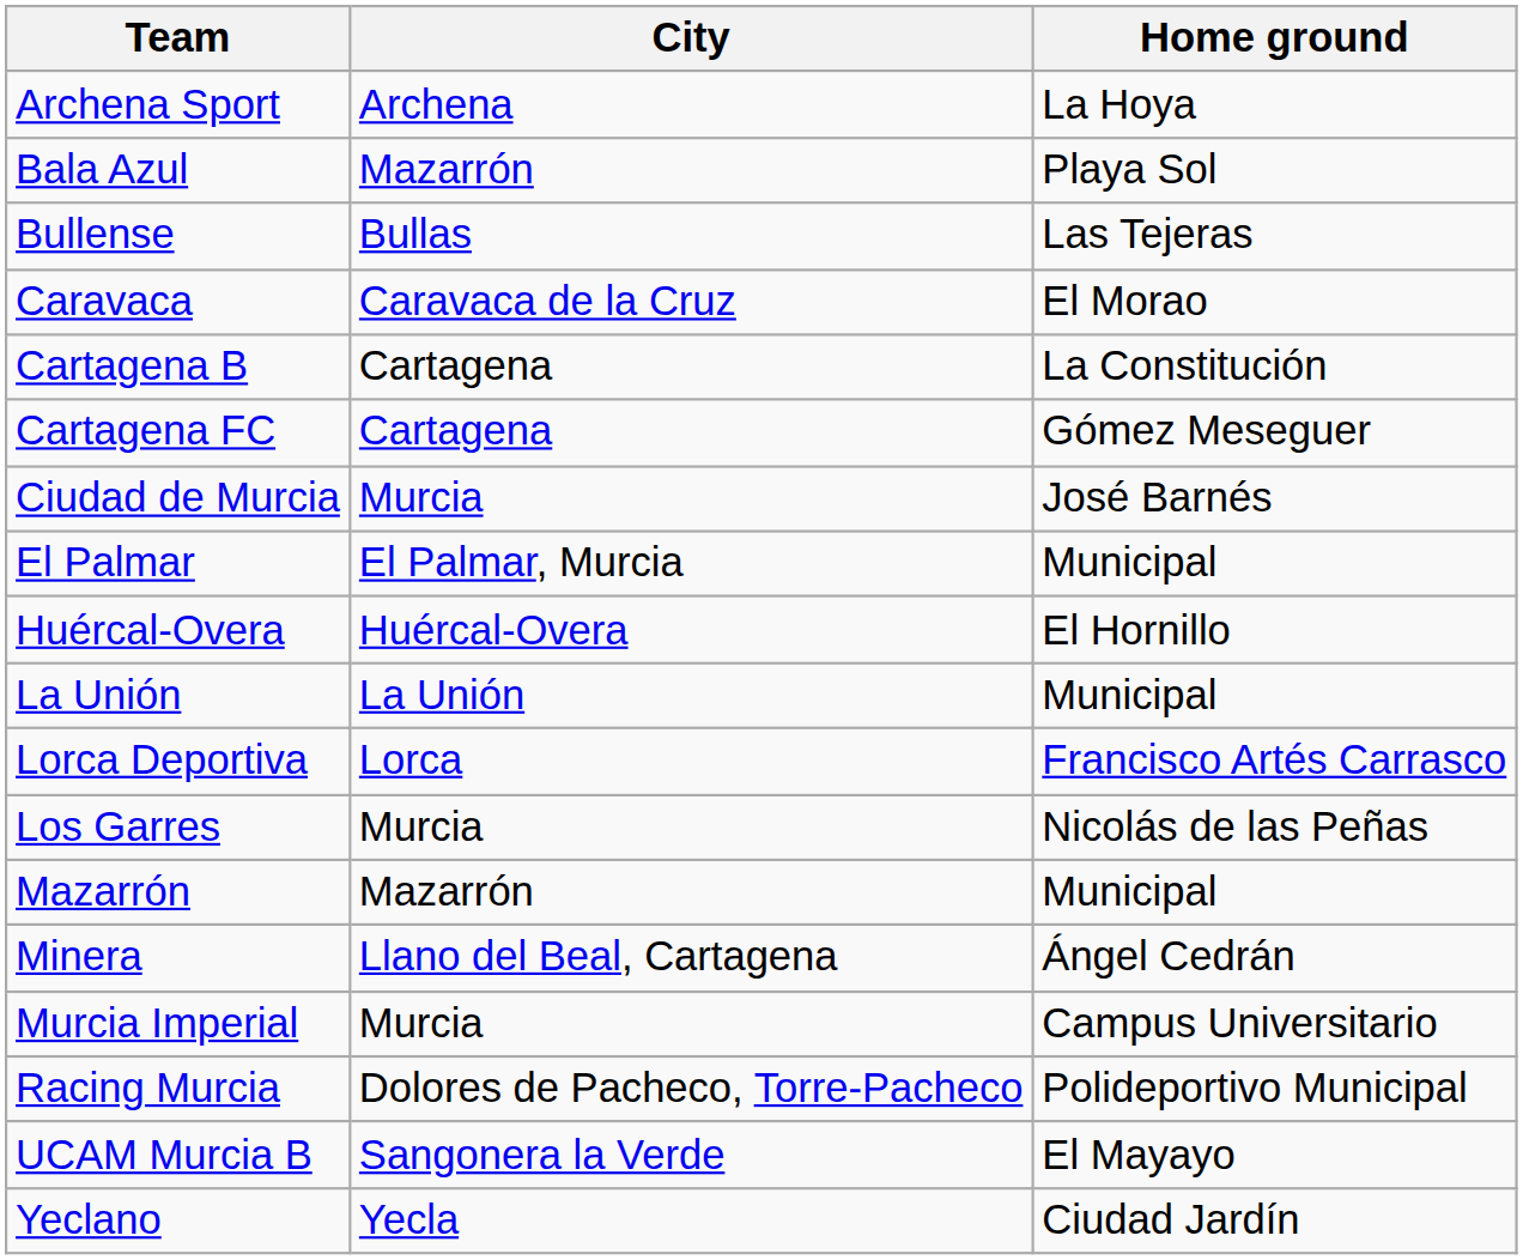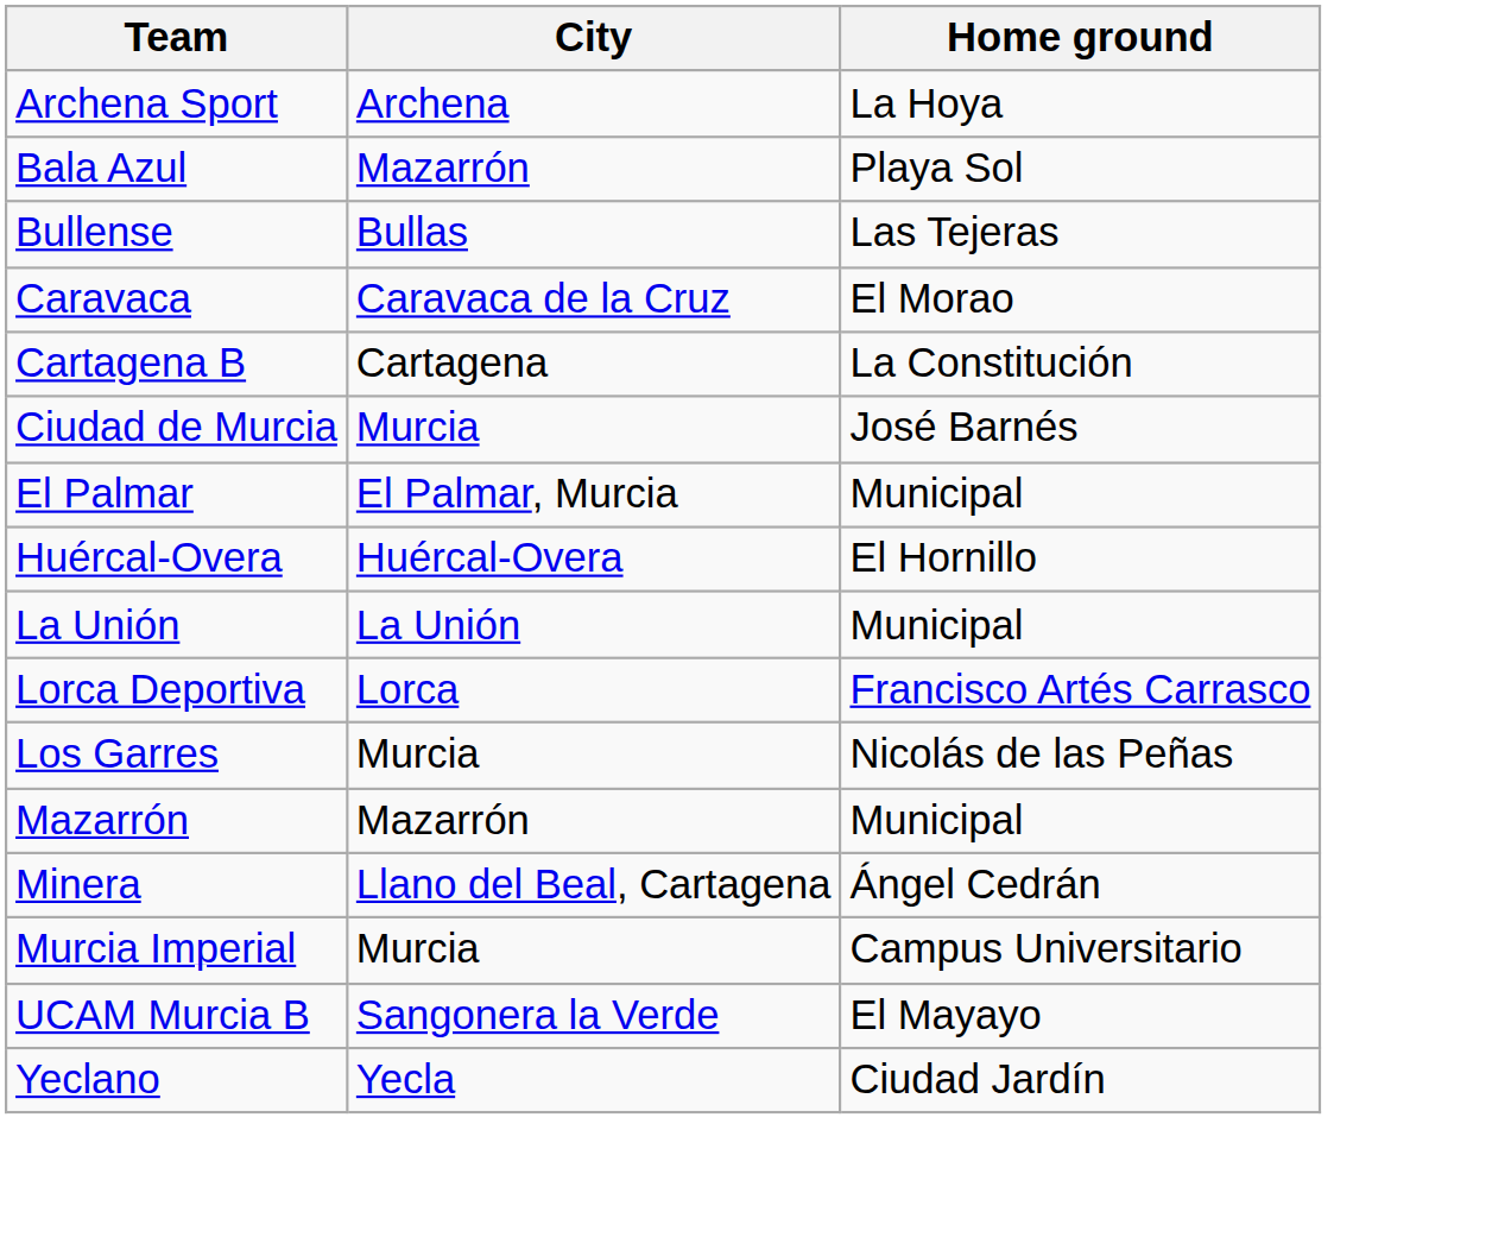- row: Cartagena FC | Cartagena | Gómez Meseguer
- row: Racing Murcia | Dolores de Pacheco, Torre-Pacheco | Polideportivo Municipal
